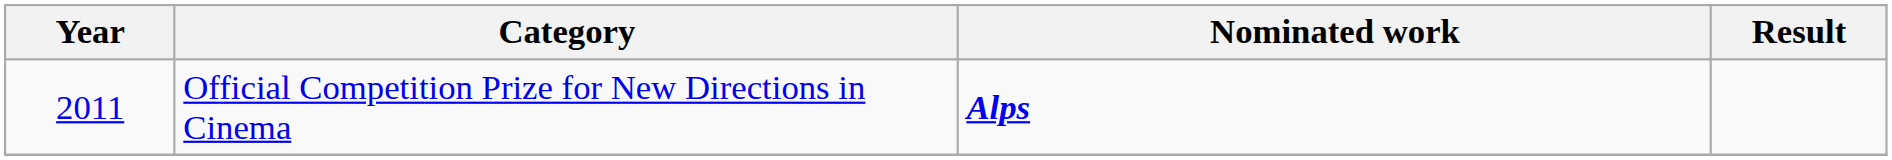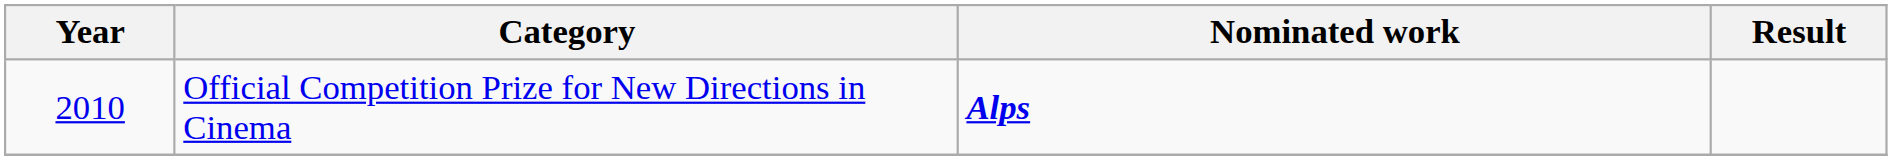Official Competition Prize for New Directions in Cinema | Year: 2011 -> 2010
